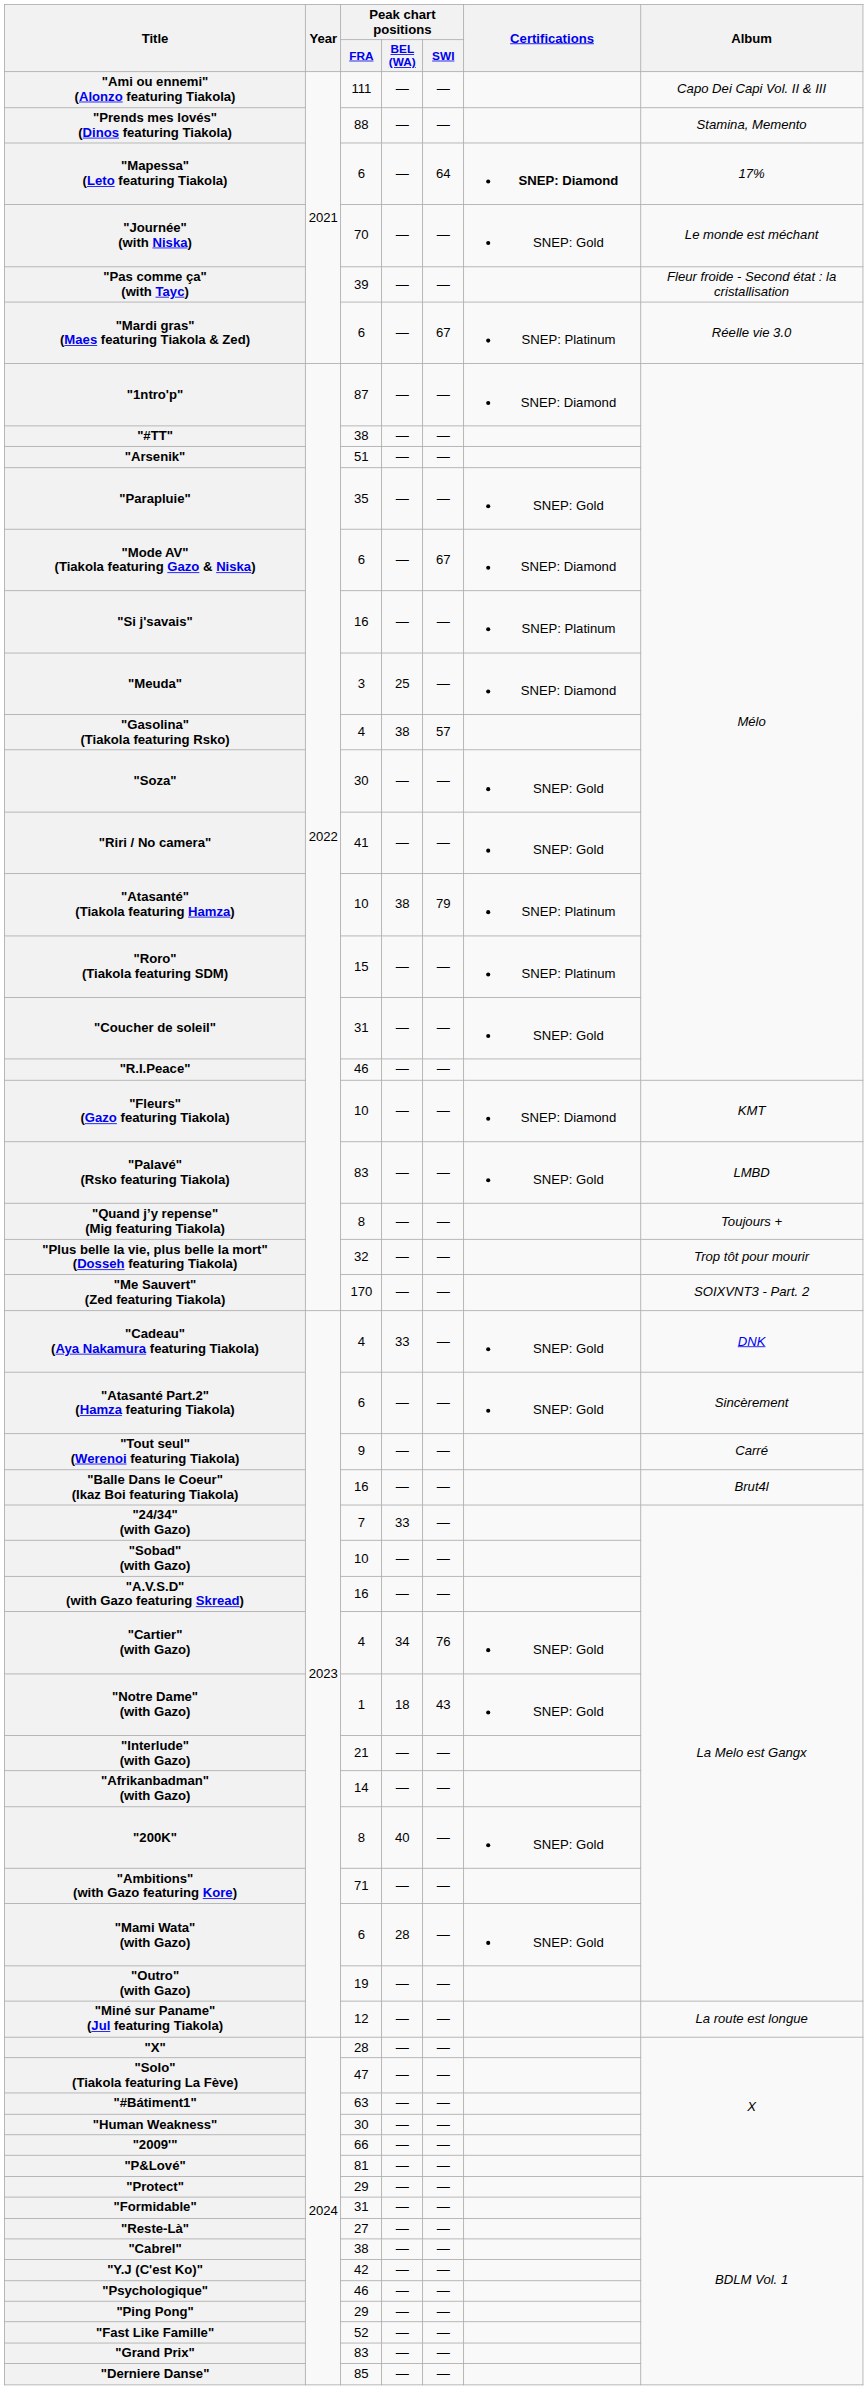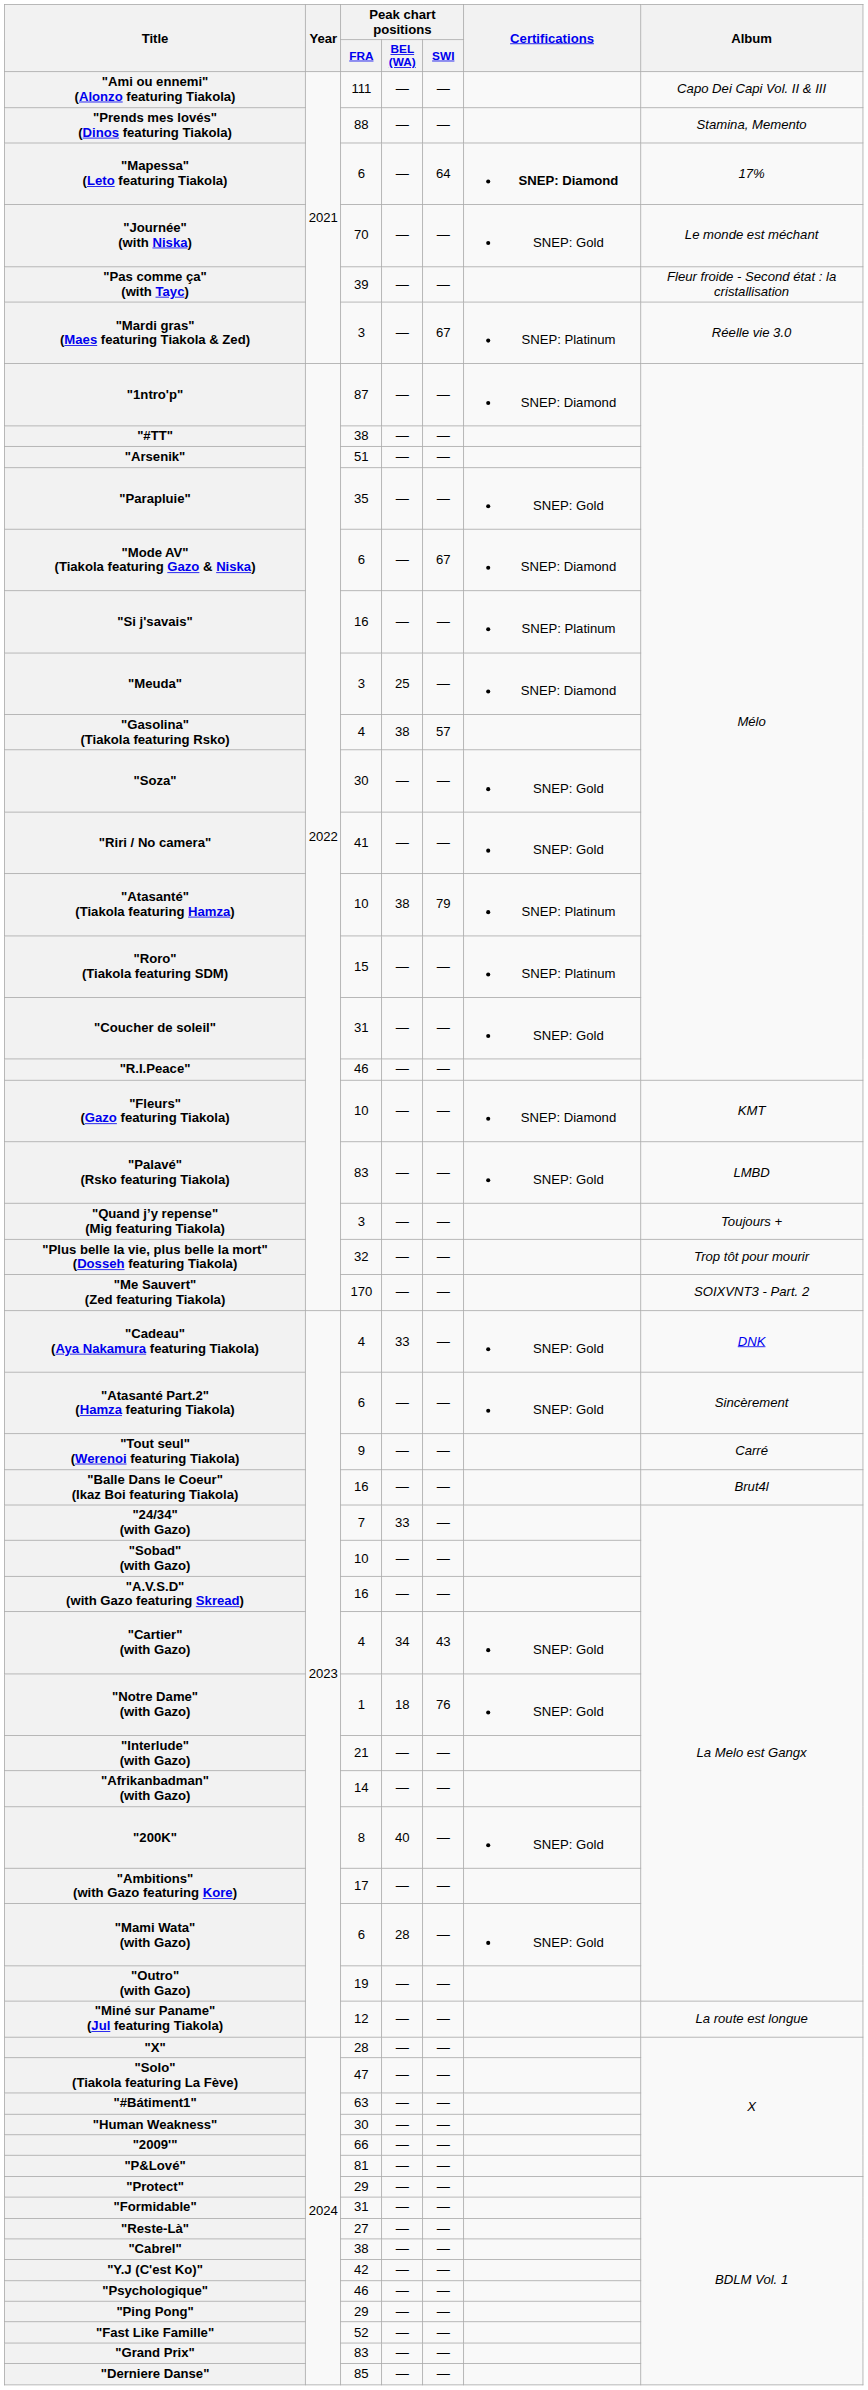"Mardi gras" (Maes featuring Tiakola & Zed) | Peak chart positions / FRA: 6 -> 3
"Quand j’y repense" (Mig featuring Tiakola) | Peak chart positions / FRA: 8 -> 3
"Cartier" (with Gazo) | Peak chart positions / SWI: 76 -> 43
"Notre Dame" (with Gazo) | Peak chart positions / SWI: 43 -> 76
"Ambitions" (with Gazo featuring Kore) | Peak chart positions / FRA: 71 -> 17
